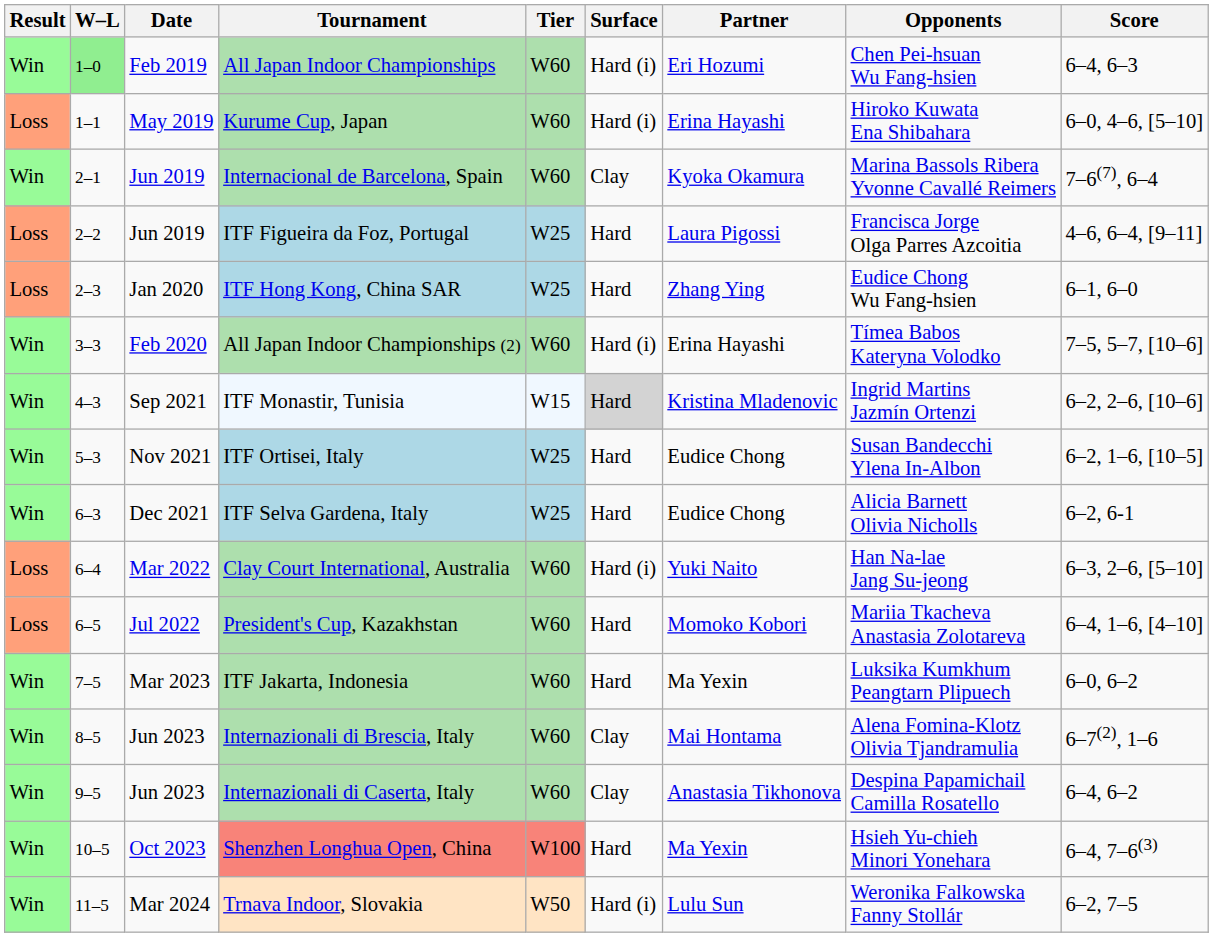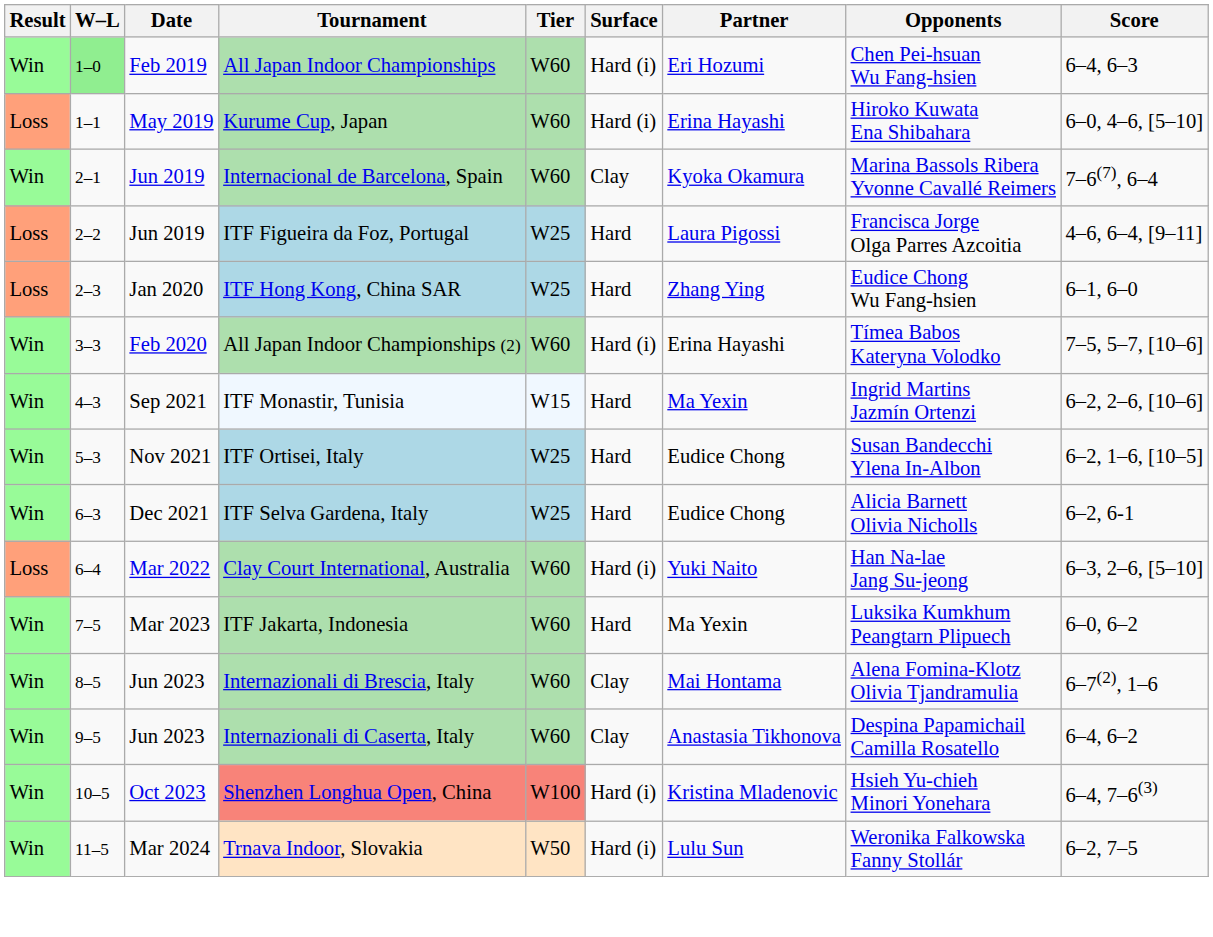ITF Monastir, Tunisia | Surface: lightgrey background -> no background
ITF Monastir, Tunisia | Partner: Kristina Mladenovic -> Ma Yexin
- row: Loss | 6–5 | Jul 2022 | President's Cup, Kazakhstan | W60 | Hard | Momoko Kobori | Mariia Tkacheva Anastasia Zolotareva | 6–4, 1–6, [4–10]
Shenzhen Longhua Open, China | Surface: Hard -> Hard (i)
Shenzhen Longhua Open, China | Partner: Ma Yexin -> Kristina Mladenovic
